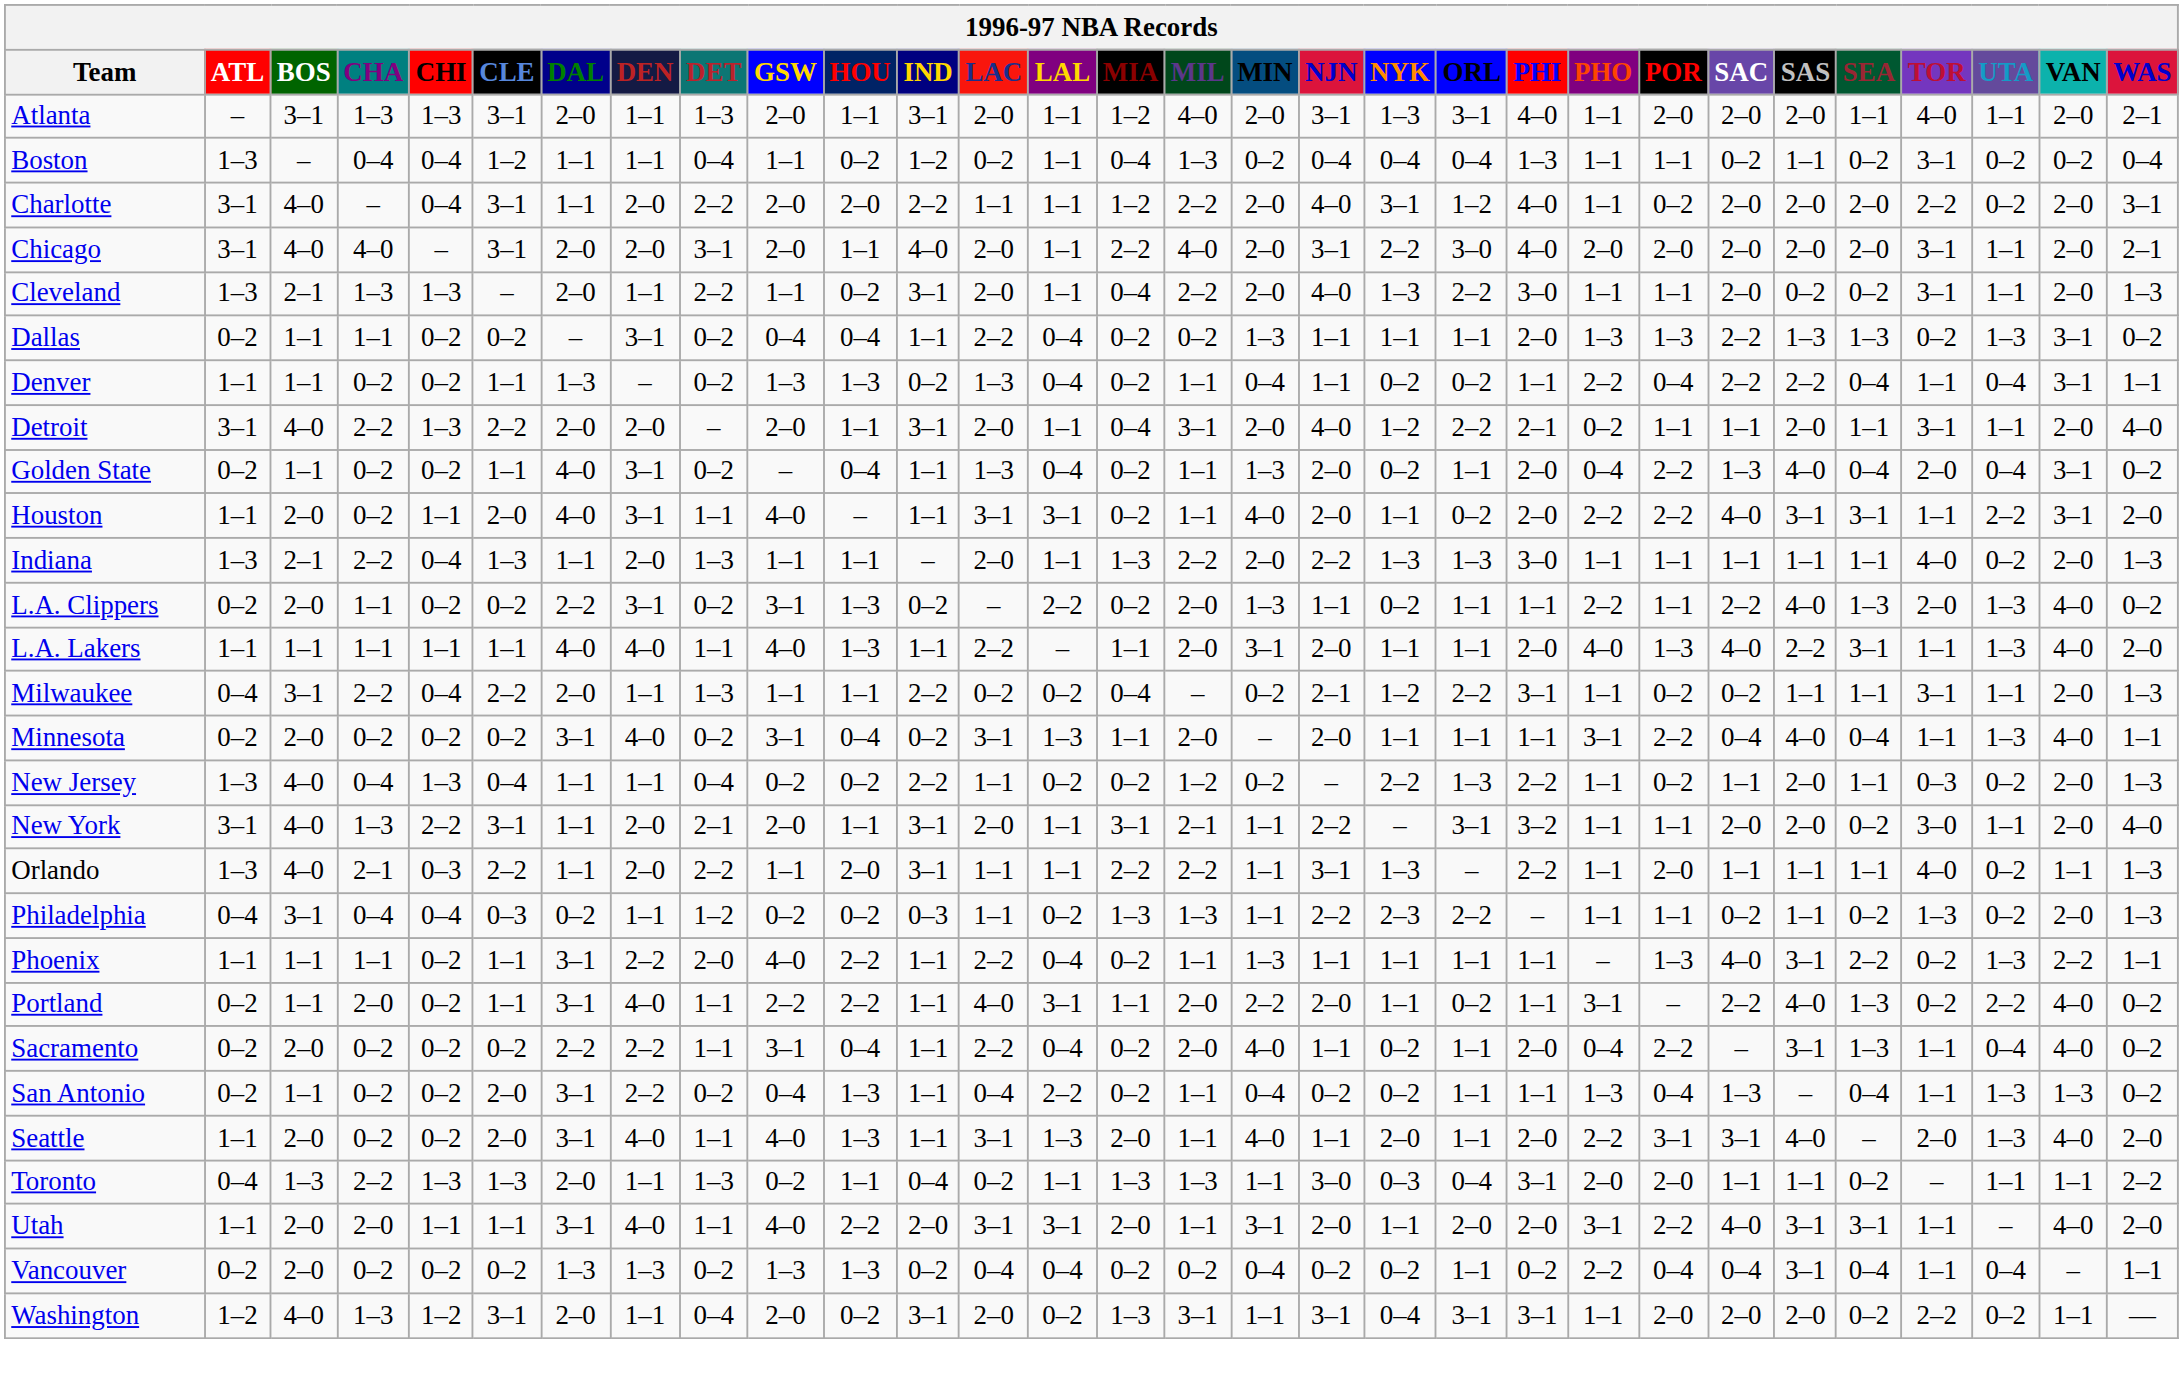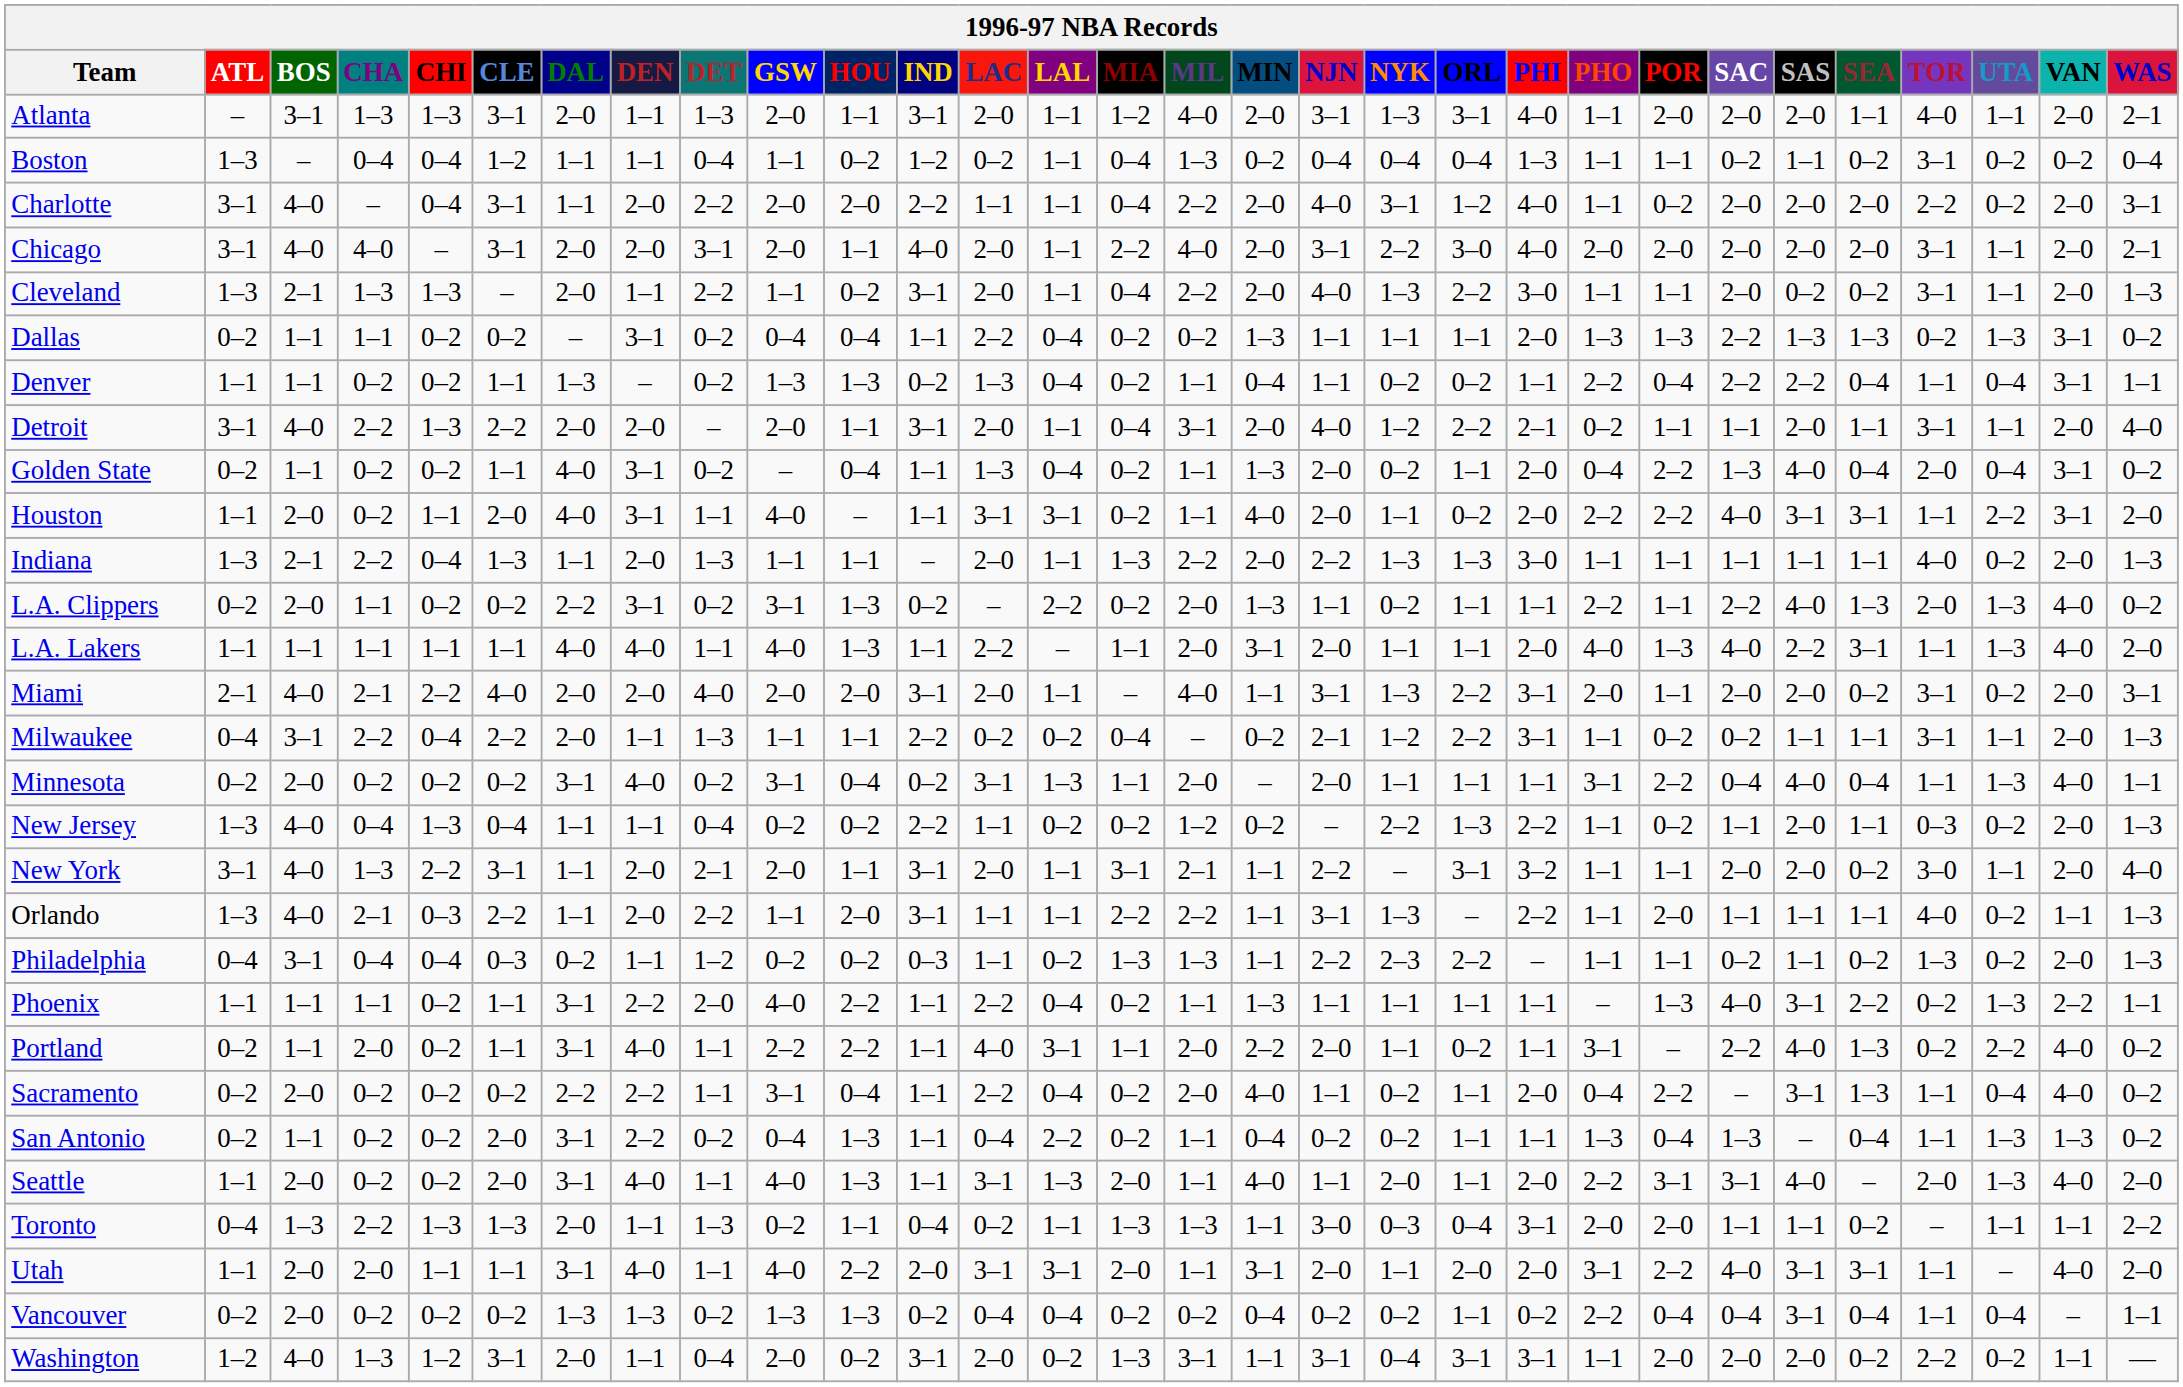Charlotte | MIA: 1–2 -> 0–4
+ row: Miami | 2–1 | 4–0 | 2–1 | 2–2 | 4–0 | 2–0 | 2–0 | 4–0 | 2–0 | 2–0 | 3–1 | 2–0 | 1–1 | – | 4–0 | 1–1 | 3–1 | 1–3 | 2–2 | 3–1 | 2–0 | 1–1 | 2–0 | 2–0 | 0–2 | 3–1 | 0–2 | 2–0 | 3–1
